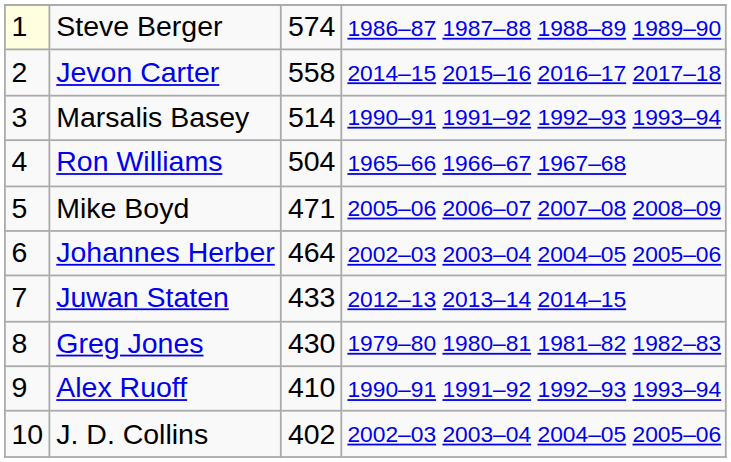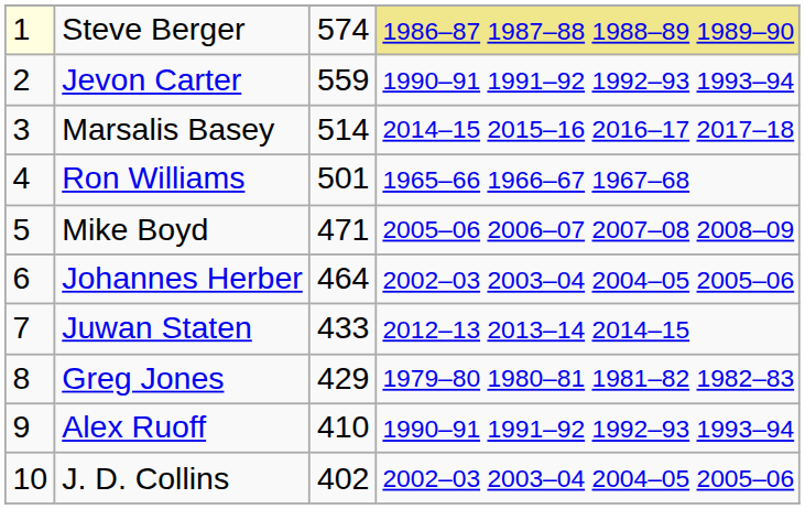Steve Berger | column 4: no background -> khaki background
Jevon Carter | column 3: 558 -> 559
Jevon Carter | column 4: 2014–15 2015–16 2016–17 2017–18 -> 1990–91 1991–92 1992–93 1993–94
Marsalis Basey | column 4: 1990–91 1991–92 1992–93 1993–94 -> 2014–15 2015–16 2016–17 2017–18
Ron Williams | column 3: 504 -> 501
Greg Jones | column 3: 430 -> 429
